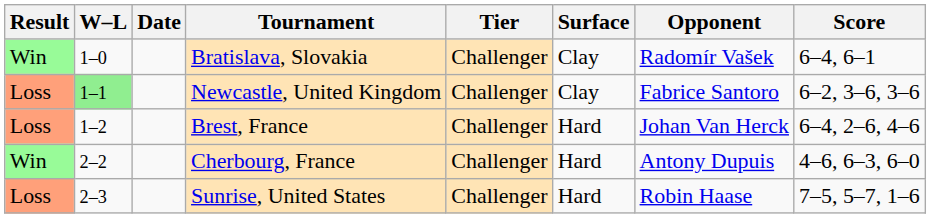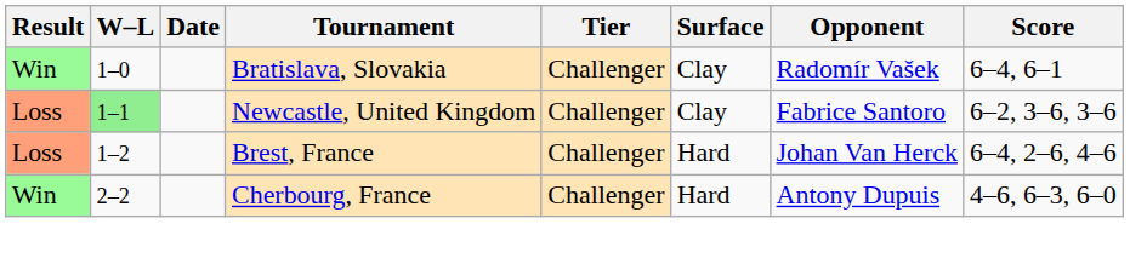- row: Loss | 2–3 | Sunrise, United States | Challenger | Hard | Robin Haase | 7–5, 5–7, 1–6
